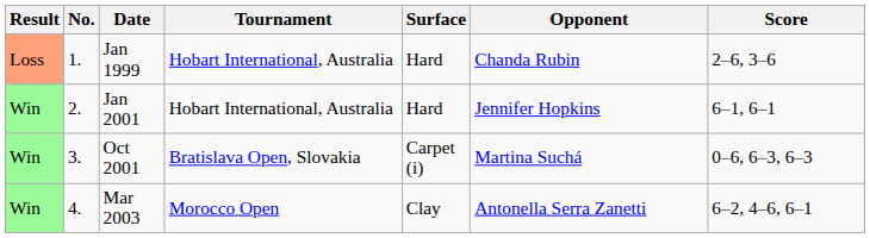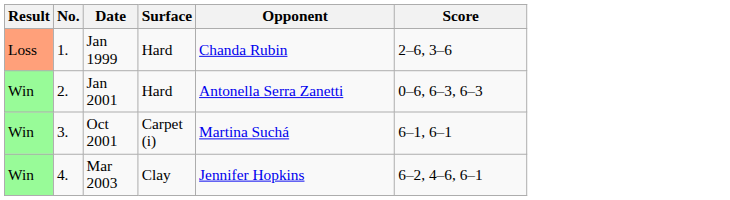- column: Tournament | Hobart International, Australia | Hobart International, Australia | Bratislava Open, Slovakia | Morocco Open
Jan 2001 | Opponent: Jennifer Hopkins -> Antonella Serra Zanetti
Jan 2001 | Score: 6–1, 6–1 -> 0–6, 6–3, 6–3
Oct 2001 | Score: 0–6, 6–3, 6–3 -> 6–1, 6–1
Mar 2003 | Opponent: Antonella Serra Zanetti -> Jennifer Hopkins
